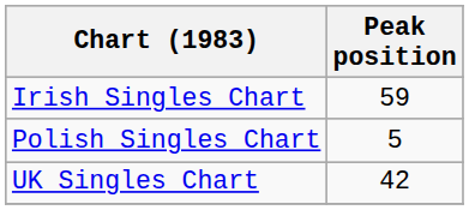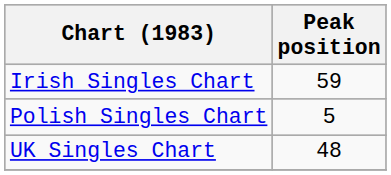UK Singles Chart | Peak position: 42 -> 48
